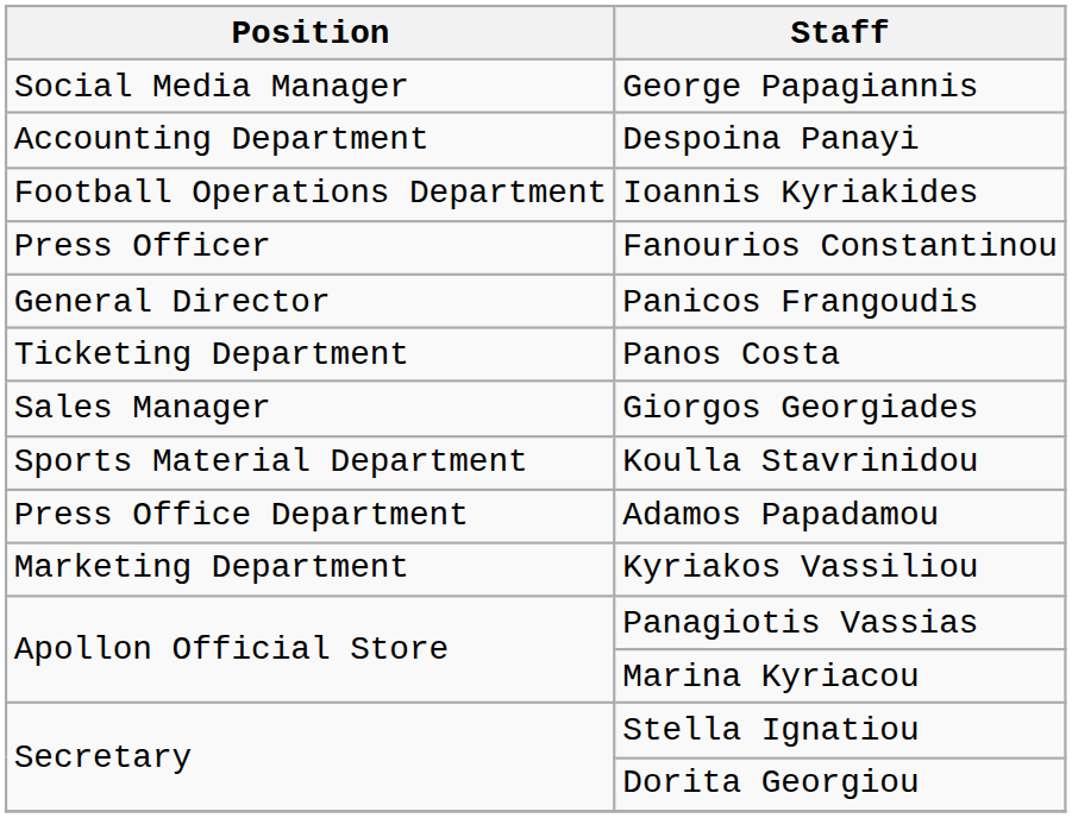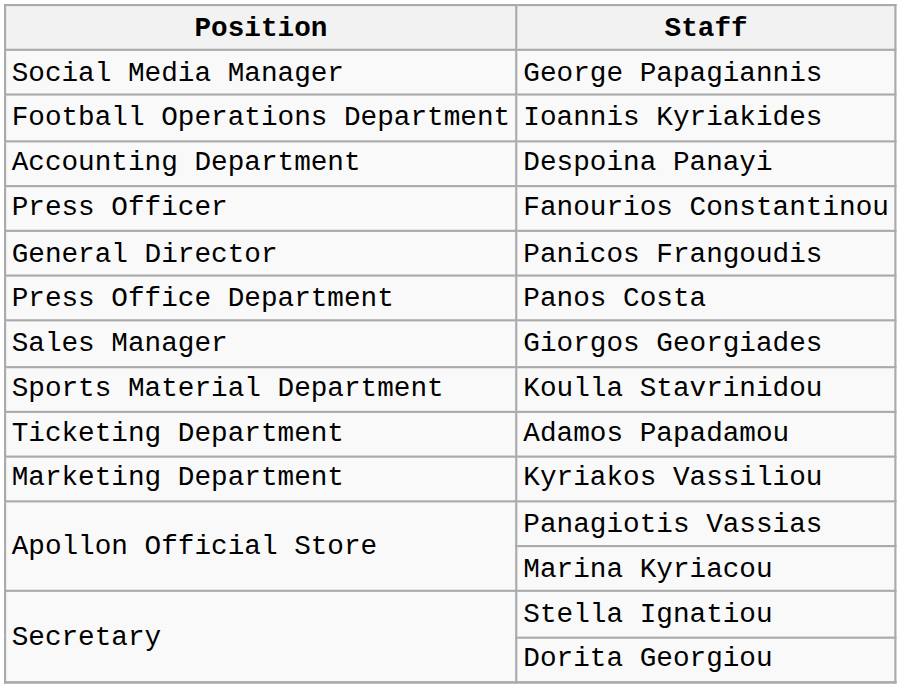rows swapped: Despoina Panayi <-> Ioannis Kyriakides
Panos Costa | Position: Ticketing Department -> Press Office Department
Adamos Papadamou | Position: Press Office Department -> Ticketing Department
